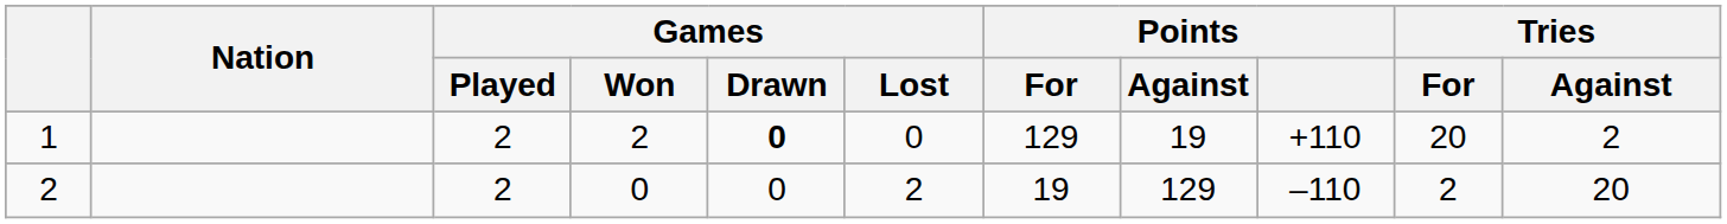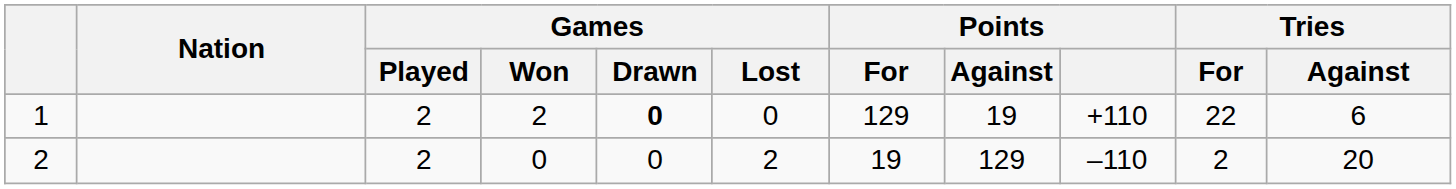1 | Tries / For: 20 -> 22
1 | Tries / Against: 2 -> 6
